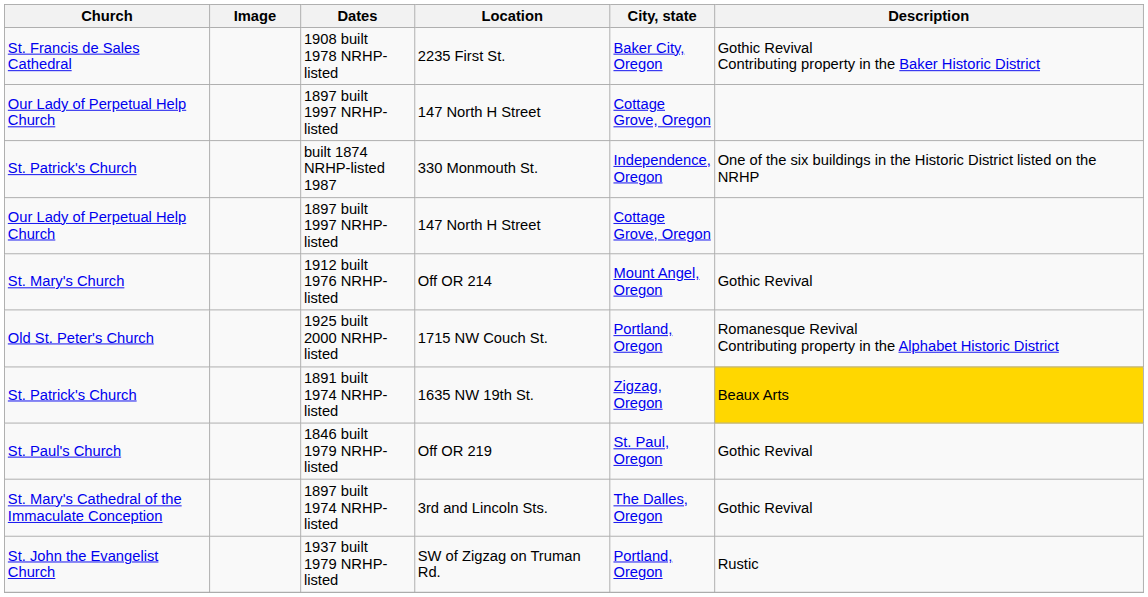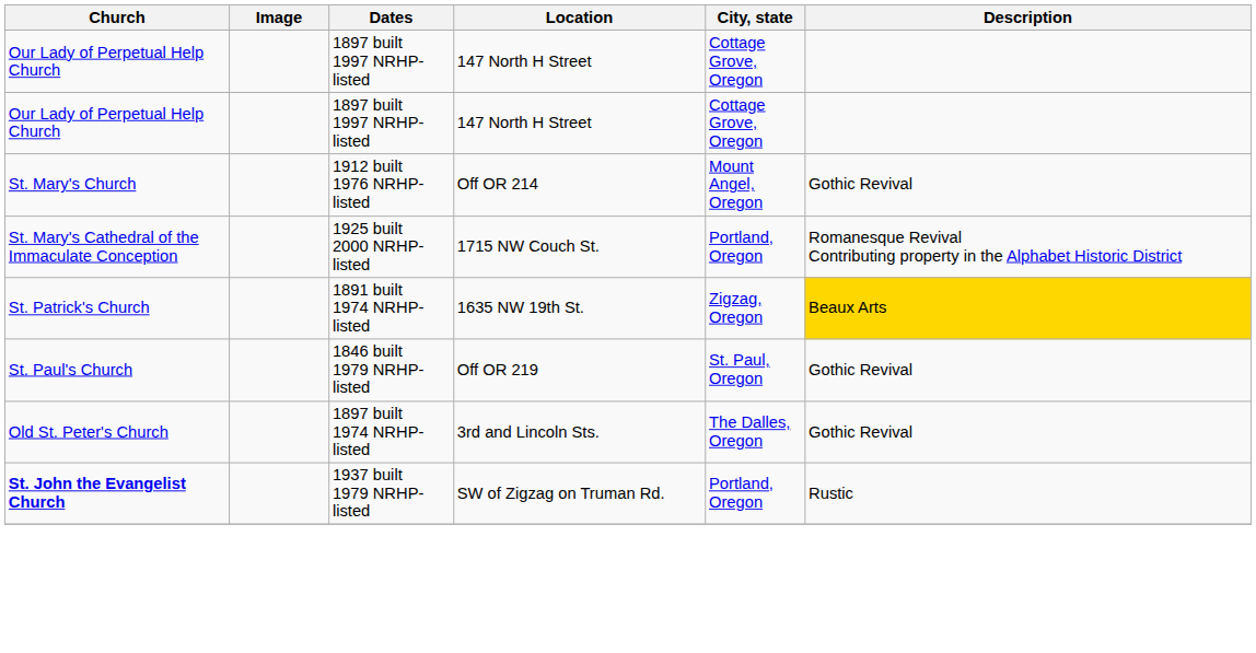- row: St. Francis de Sales Cathedral | 1908 built 1978 NRHP-listed | 2235 First St. | Baker City, Oregon | Gothic Revival Contributing property in the Baker Historic District
- row: St. Patrick's Church | built 1874 NRHP-listed 1987 | 330 Monmouth St. | Independence, Oregon | One of the six buildings in the Historic District listed on the NRHP
1925 built 2000 NRHP-listed | Church: Old St. Peter's Church -> St. Mary's Cathedral of the Immaculate Conception
1897 built 1974 NRHP-listed | Church: St. Mary's Cathedral of the Immaculate Conception -> Old St. Peter's Church
1937 built 1979 NRHP-listed | Church: normal -> bold
